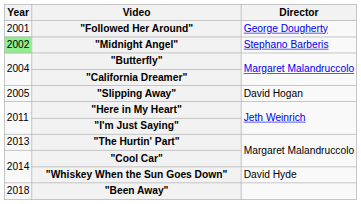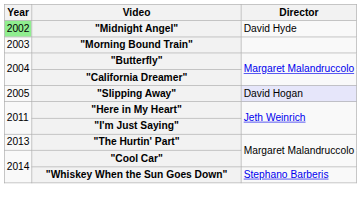- row: 2001 | "Followed Her Around" | George Dougherty
"Midnight Angel" | Director: Stephano Barberis -> David Hyde
+ row: 2003 | "Morning Bound Train"
"Slipping Away" | Director: no background -> lavender background
"Whiskey When the Sun Goes Down" | Director: David Hyde -> Stephano Barberis
- row: 2018 | "Been Away"
